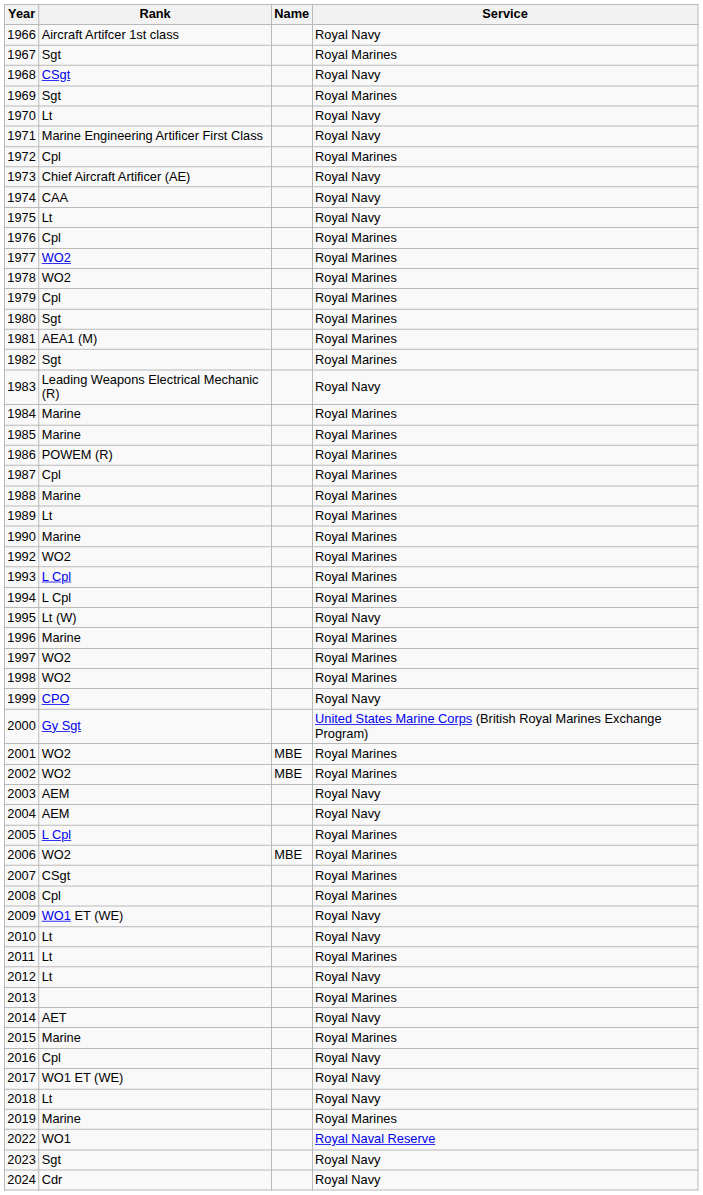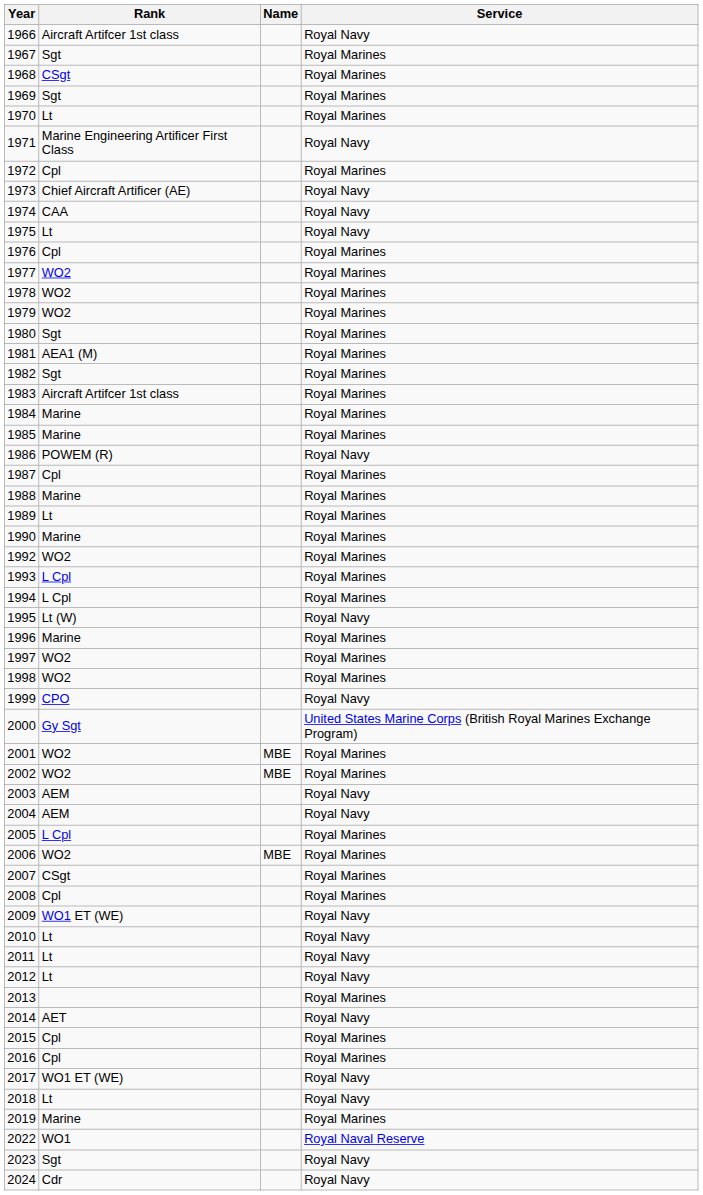1968 | Service: Royal Navy -> Royal Marines
1970 | Service: Royal Navy -> Royal Marines
1979 | Rank: Cpl -> WO2
1983 | Rank: Leading Weapons Electrical Mechanic (R) -> Aircraft Artifcer 1st class
1983 | Service: Royal Navy -> Royal Marines
1986 | Service: Royal Marines -> Royal Navy
2011 | Service: Royal Marines -> Royal Navy
2015 | Rank: Marine -> Cpl
2016 | Service: Royal Navy -> Royal Marines
